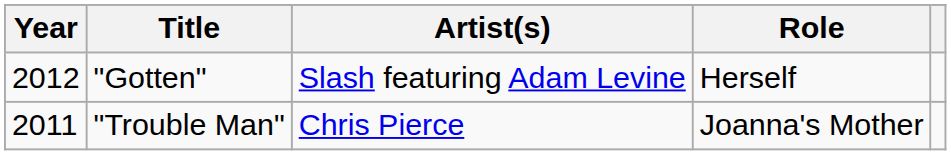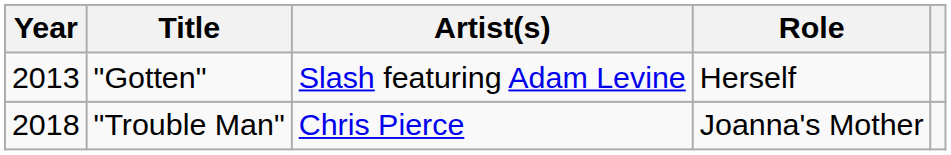"Gotten" | Year: 2012 -> 2013
"Trouble Man" | Year: 2011 -> 2018
